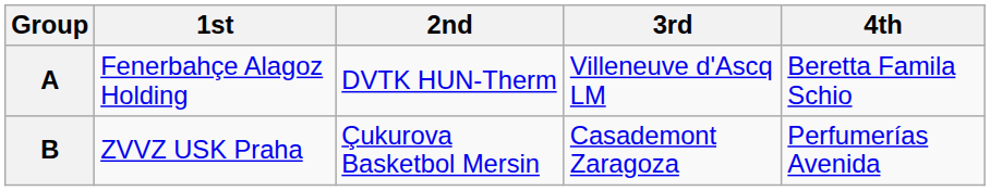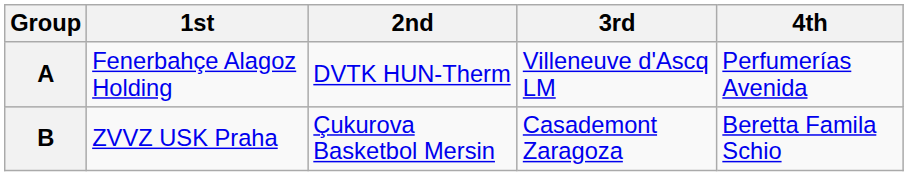A | 4th: Beretta Famila Schio -> Perfumerías Avenida
B | 4th: Perfumerías Avenida -> Beretta Famila Schio
